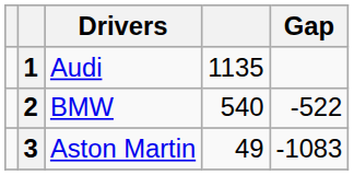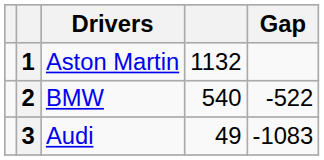1 | Drivers: Audi -> Aston Martin
1 | column 4: 1135 -> 1132
3 | Drivers: Aston Martin -> Audi
